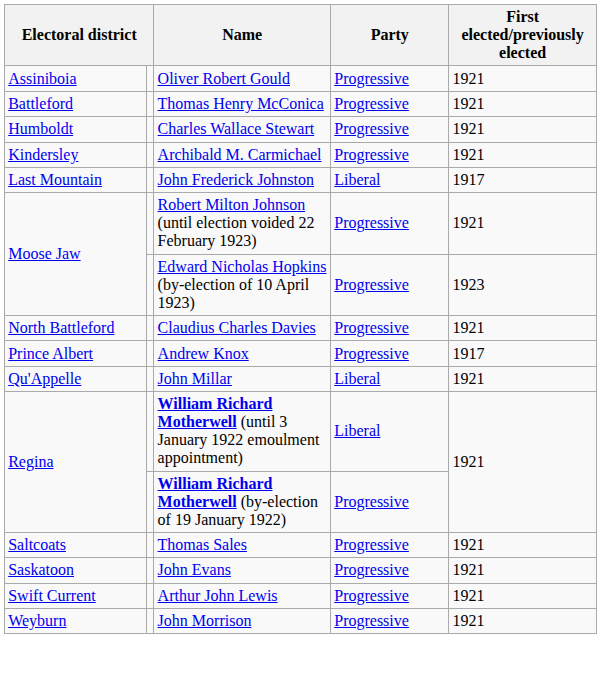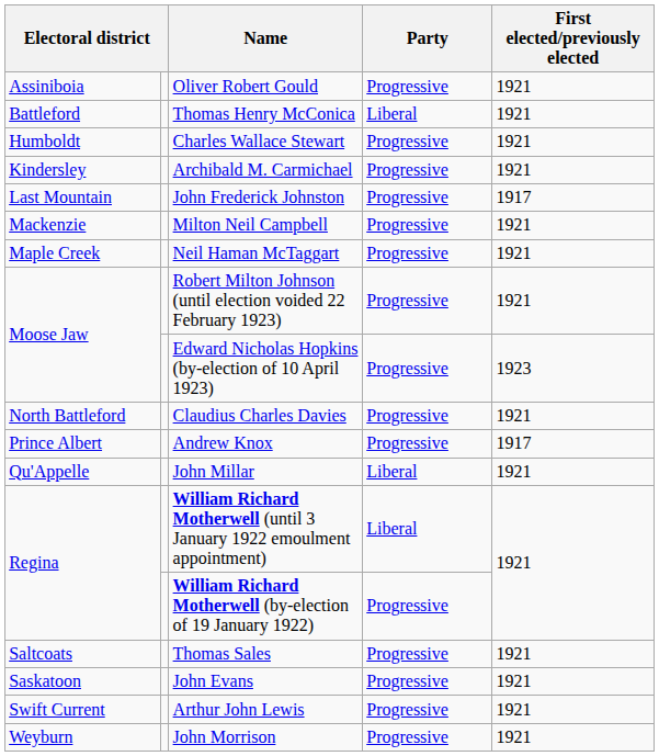Thomas Henry McConica | Party: Progressive -> Liberal
John Frederick Johnston | Party: Liberal -> Progressive
+ row: Mackenzie | Milton Neil Campbell | Progressive | 1921
+ row: Maple Creek | Neil Haman McTaggart | Progressive | 1921
